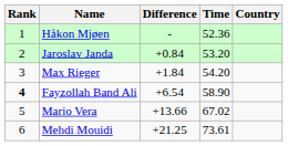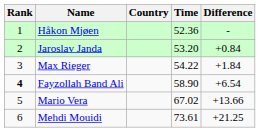columns swapped: Country <-> Difference
Max Rieger | Time: 54.20 -> 54.22
